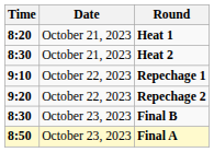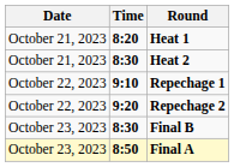columns swapped: Date <-> Time
